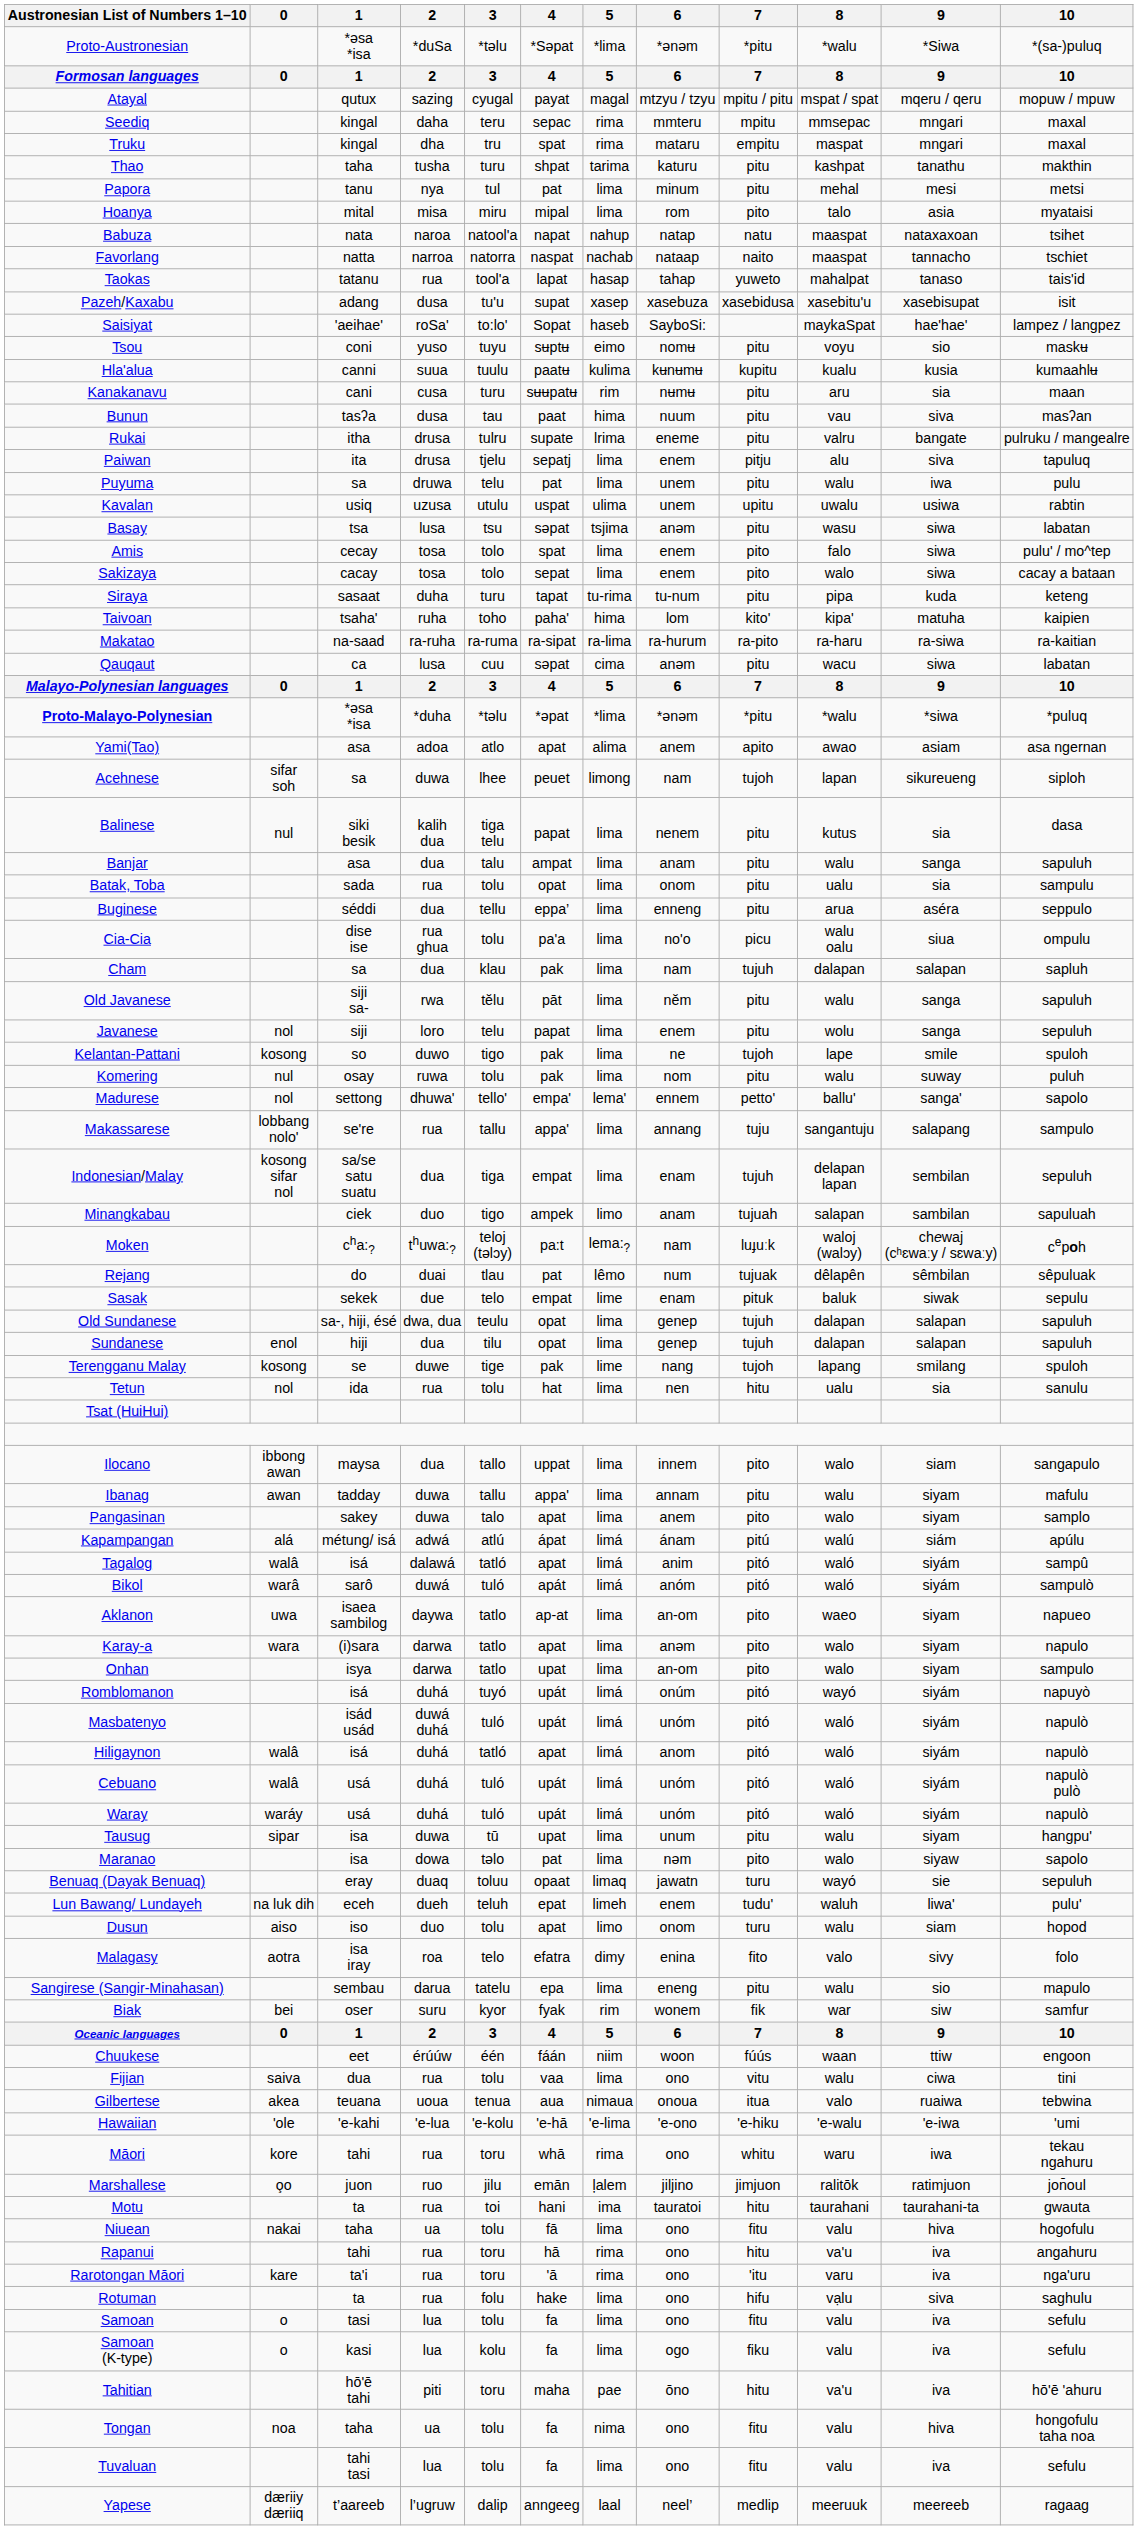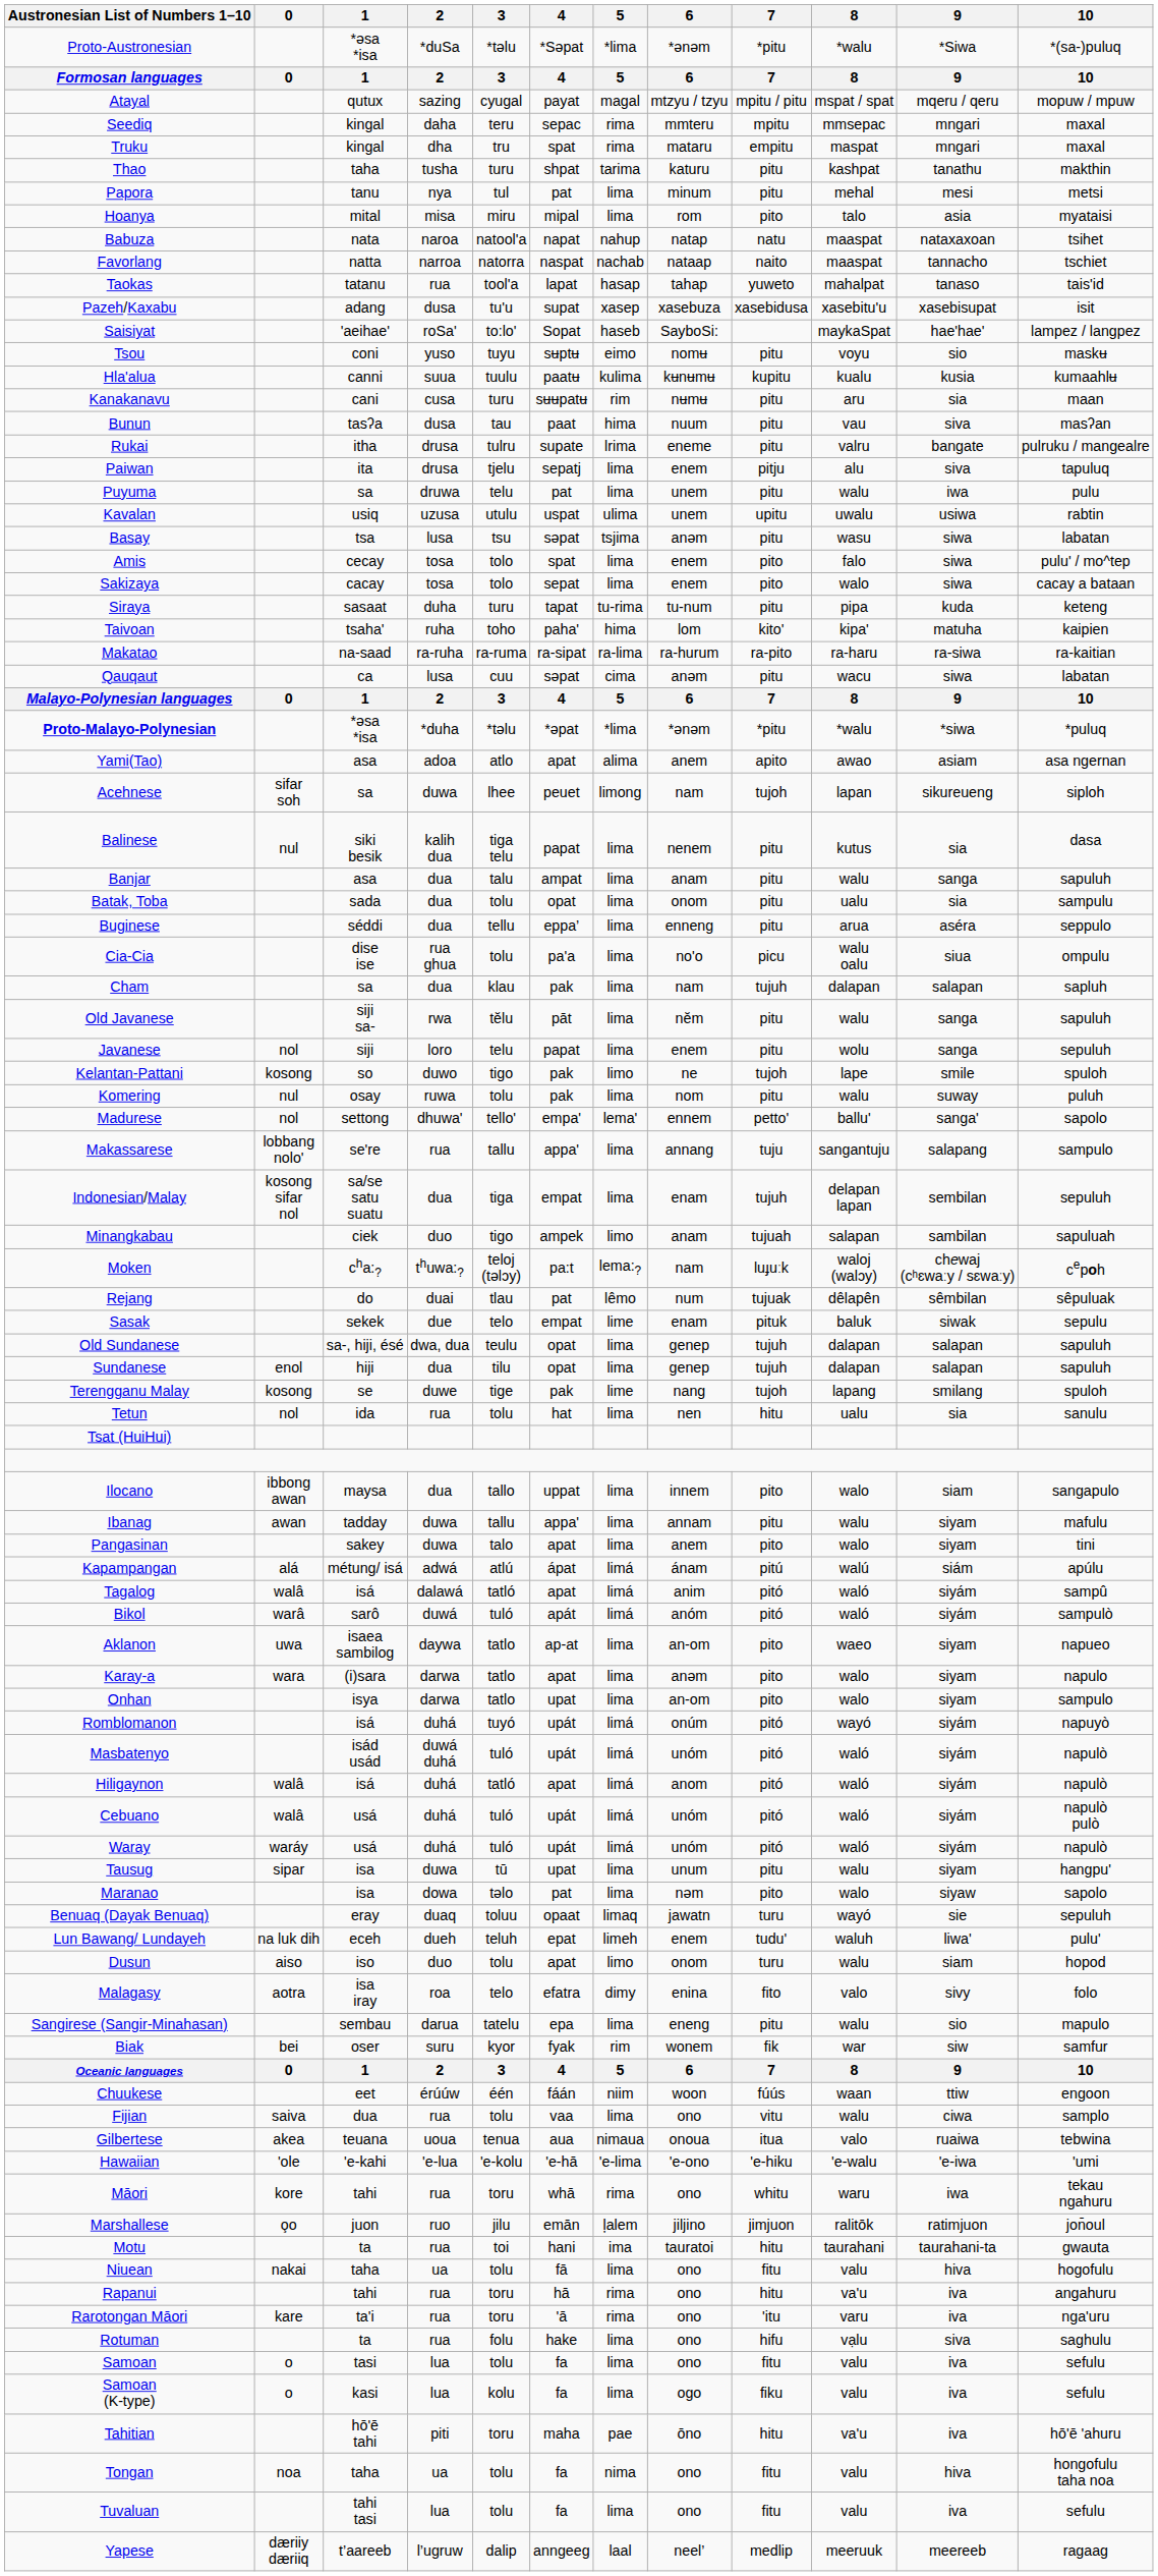Batak, Toba | 2: rua -> dua
Kelantan-Pattani | 5: lima -> limo
Pangasinan | 10: samplo -> tini
Fijian | 10: tini -> samplo
